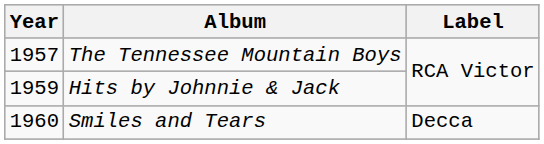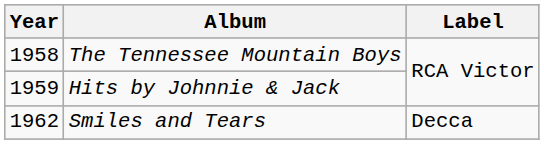The Tennessee Mountain Boys | Year: 1957 -> 1958
Smiles and Tears | Year: 1960 -> 1962
